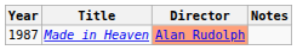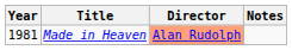Made in Heaven | Year: 1987 -> 1981
